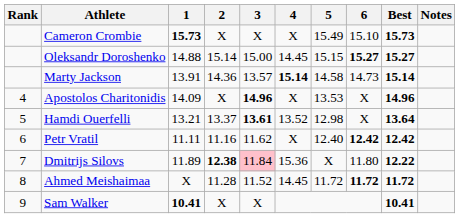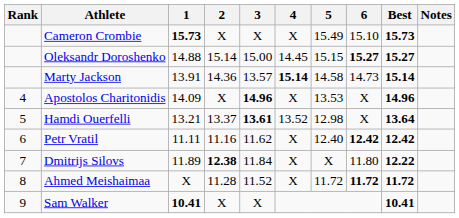Dmitrijs Silovs | 3: pink background -> no background
Dmitrijs Silovs | 4: 15.36 -> X
Ahmed Meishaimaa | 4: 14.45 -> X
